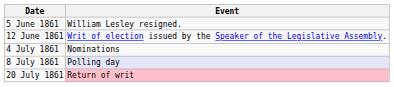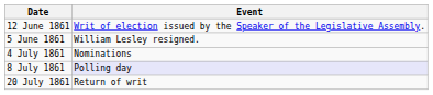rows swapped: 5 June 1861 <-> 12 June 1861
20 July 1861 | Event: pink background -> no background
